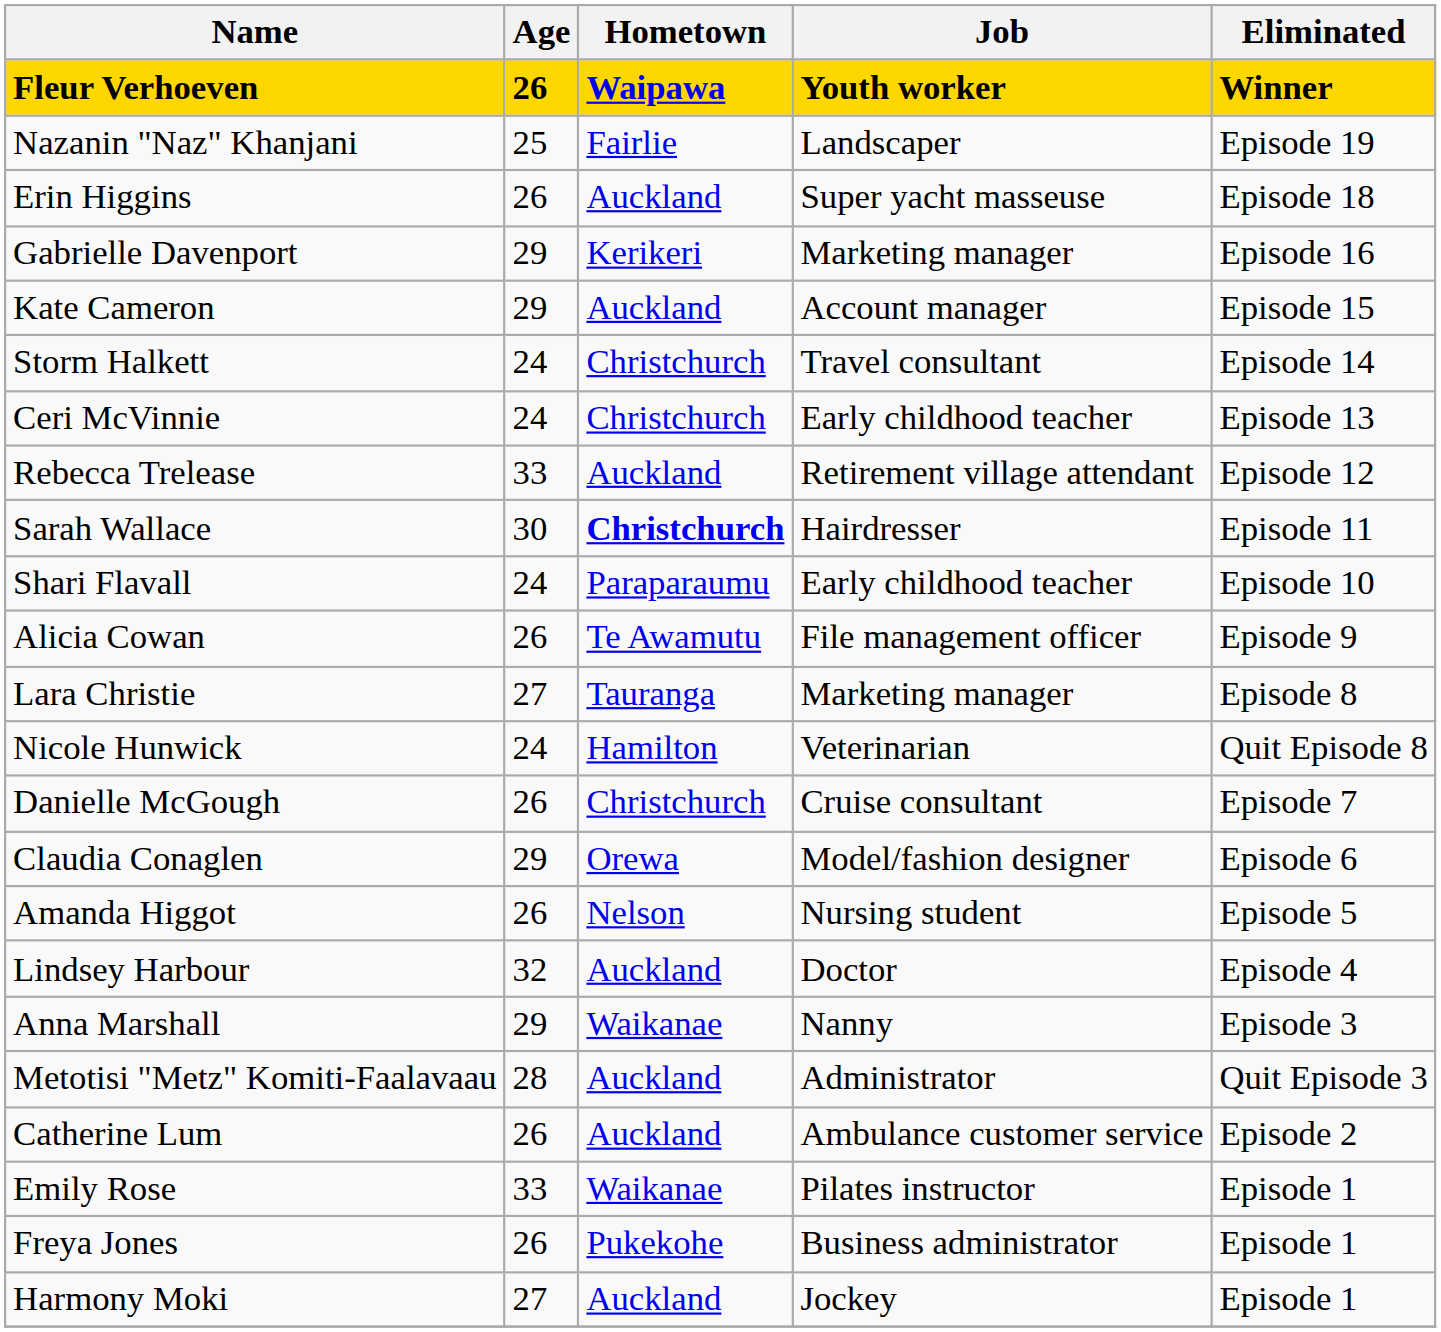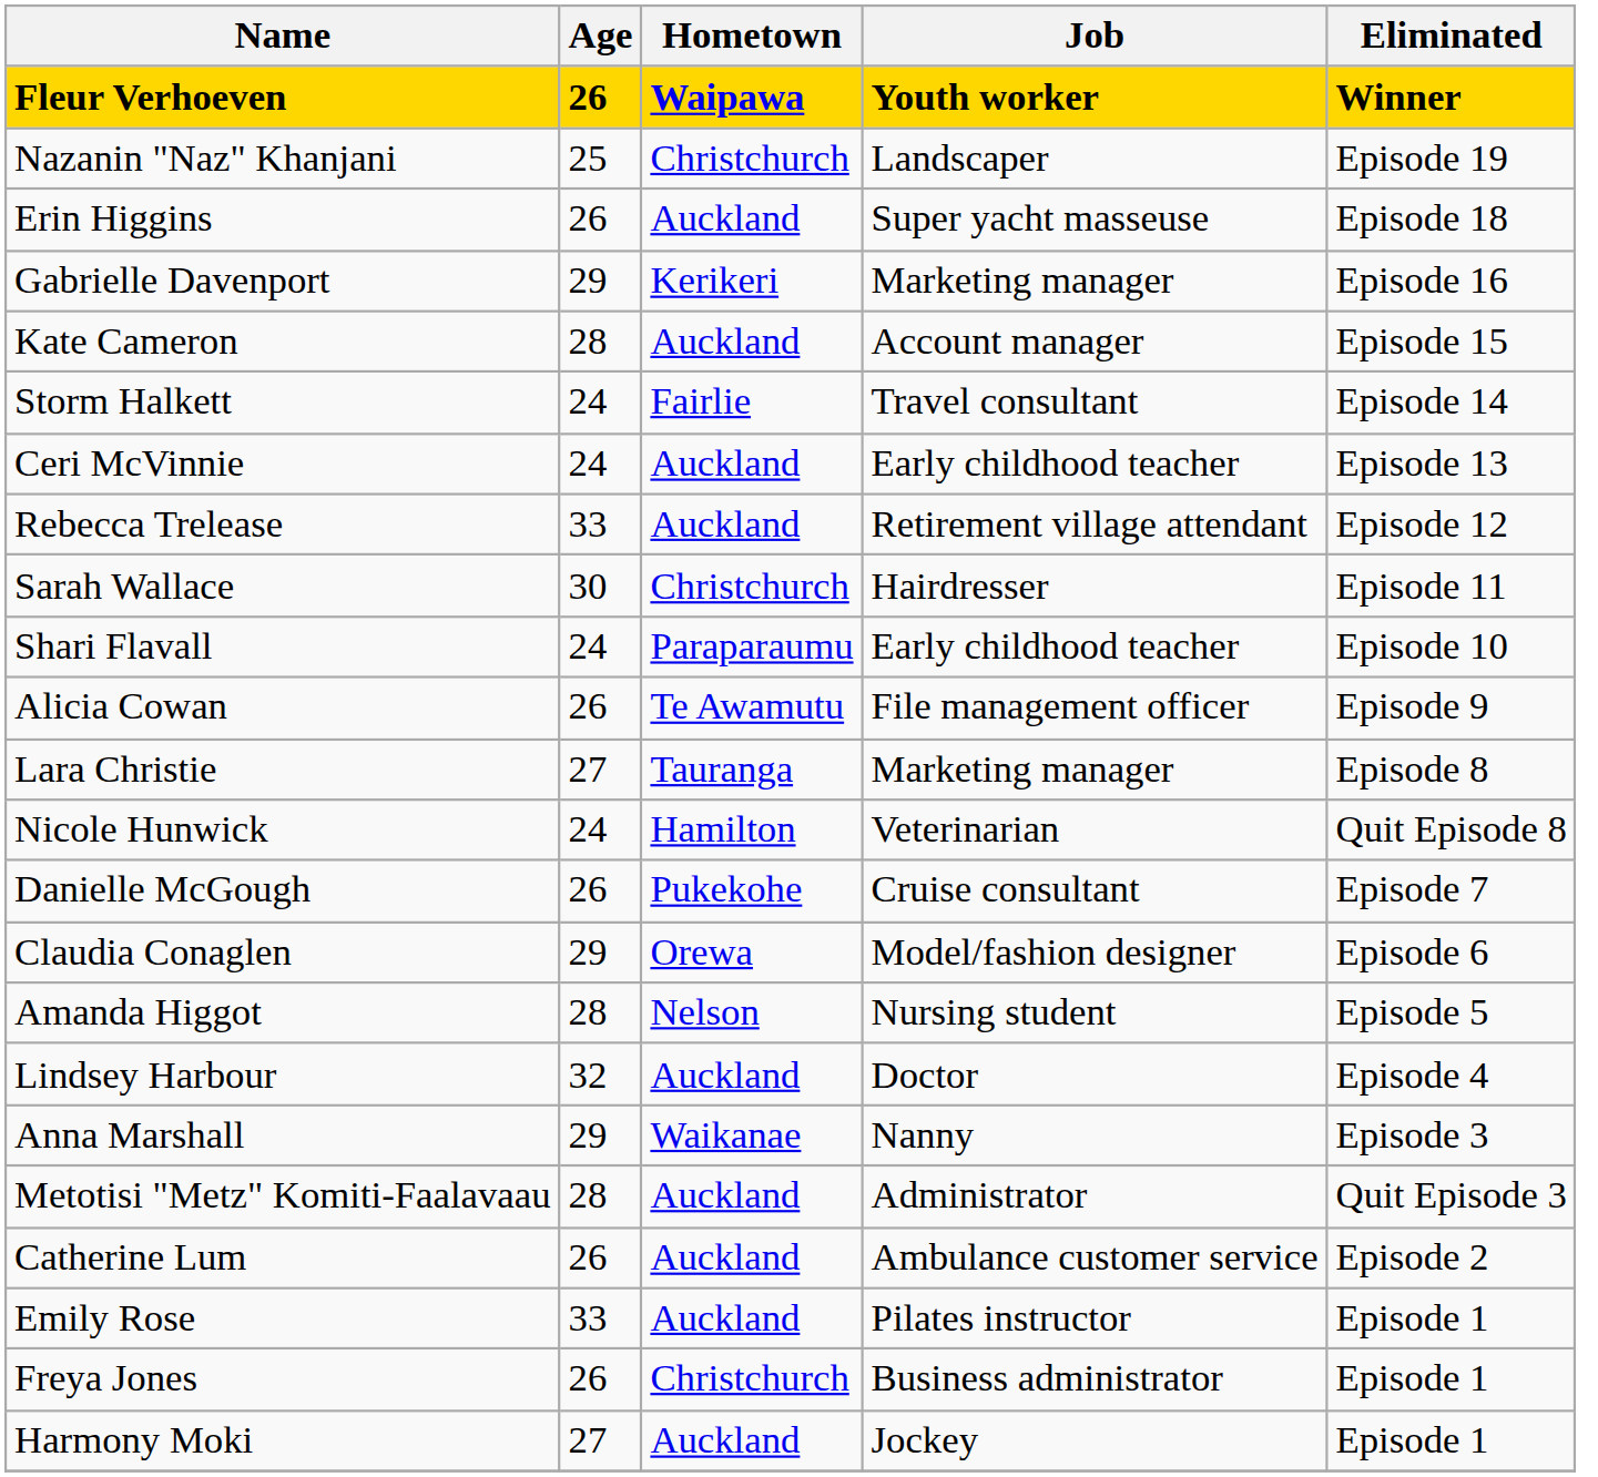Nazanin "Naz" Khanjani | Hometown: Fairlie -> Christchurch
Kate Cameron | Age: 29 -> 28
Storm Halkett | Hometown: Christchurch -> Fairlie
Ceri McVinnie | Hometown: Christchurch -> Auckland
Sarah Wallace | Hometown: bold -> normal
Danielle McGough | Hometown: Christchurch -> Pukekohe
Amanda Higgot | Age: 26 -> 28
Emily Rose | Hometown: Waikanae -> Auckland
Freya Jones | Hometown: Pukekohe -> Christchurch
